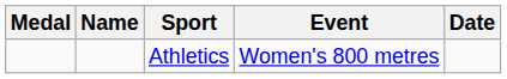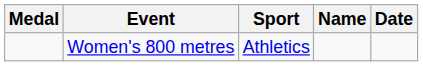columns swapped: Name <-> Event
